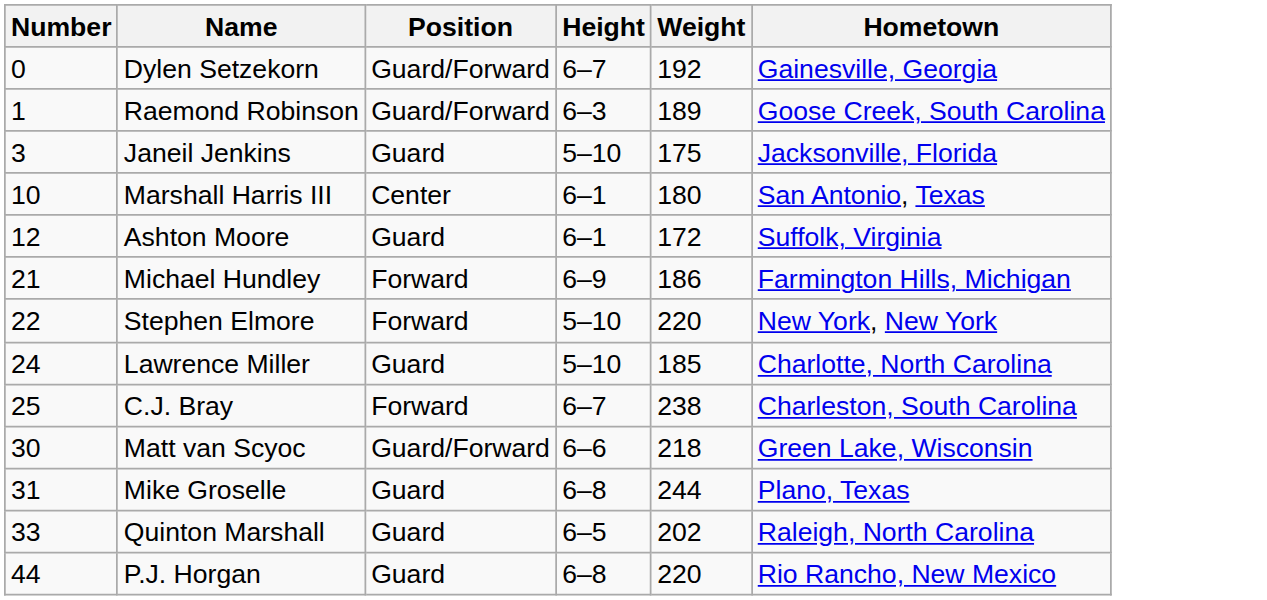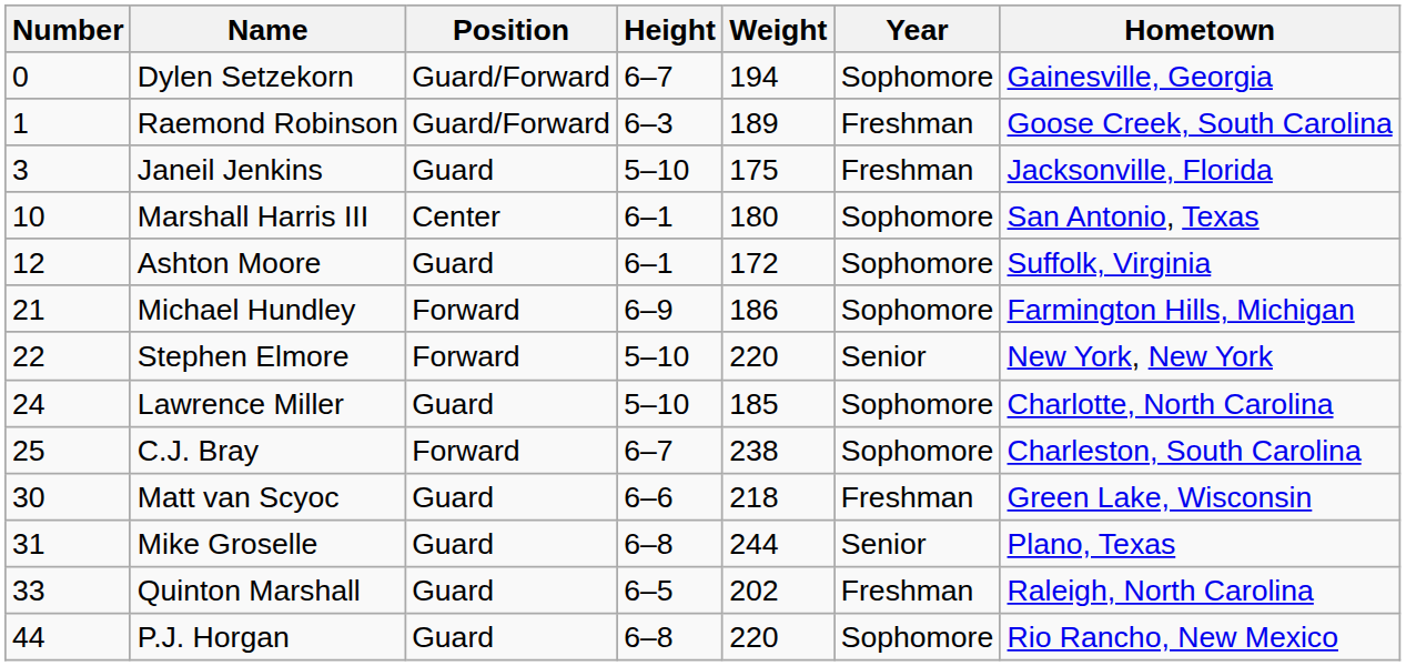+ column: Year | Sophomore | Freshman | Freshman | Sophomore | Sophomore | Sophomore | Senior | Sophomore | Sophomore | Freshman | Senior | Freshman | Sophomore
Dylen Setzekorn | Weight: 192 -> 194
Matt van Scyoc | Position: Guard/Forward -> Guard
